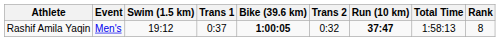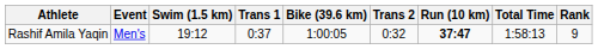Rashif Amila Yaqin | Bike (39.6 km): bold -> normal
Rashif Amila Yaqin | Rank: 8 -> 9
